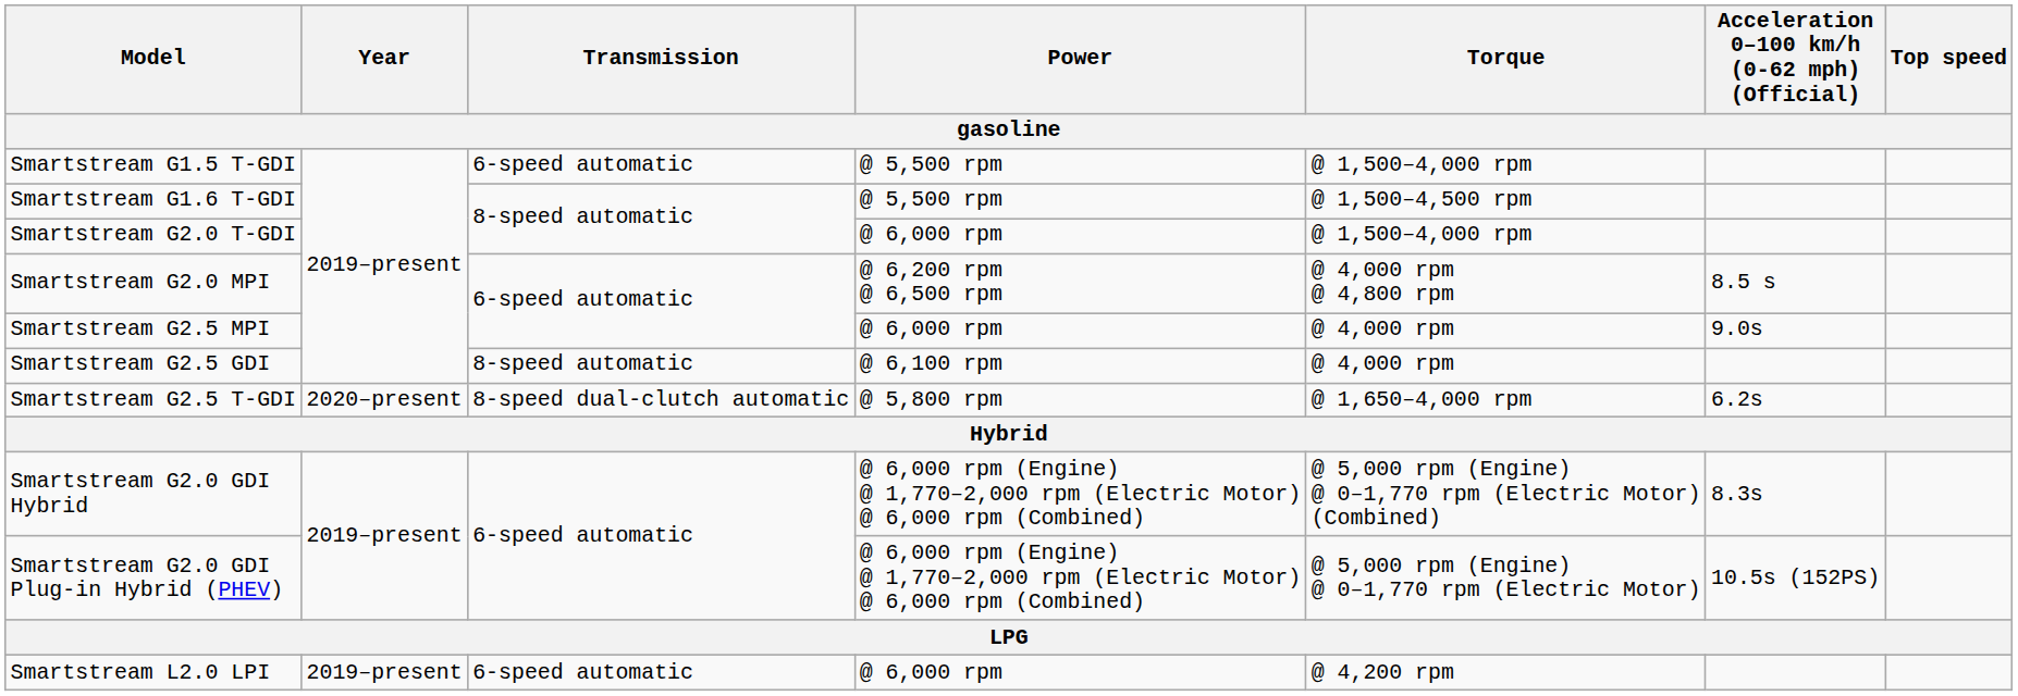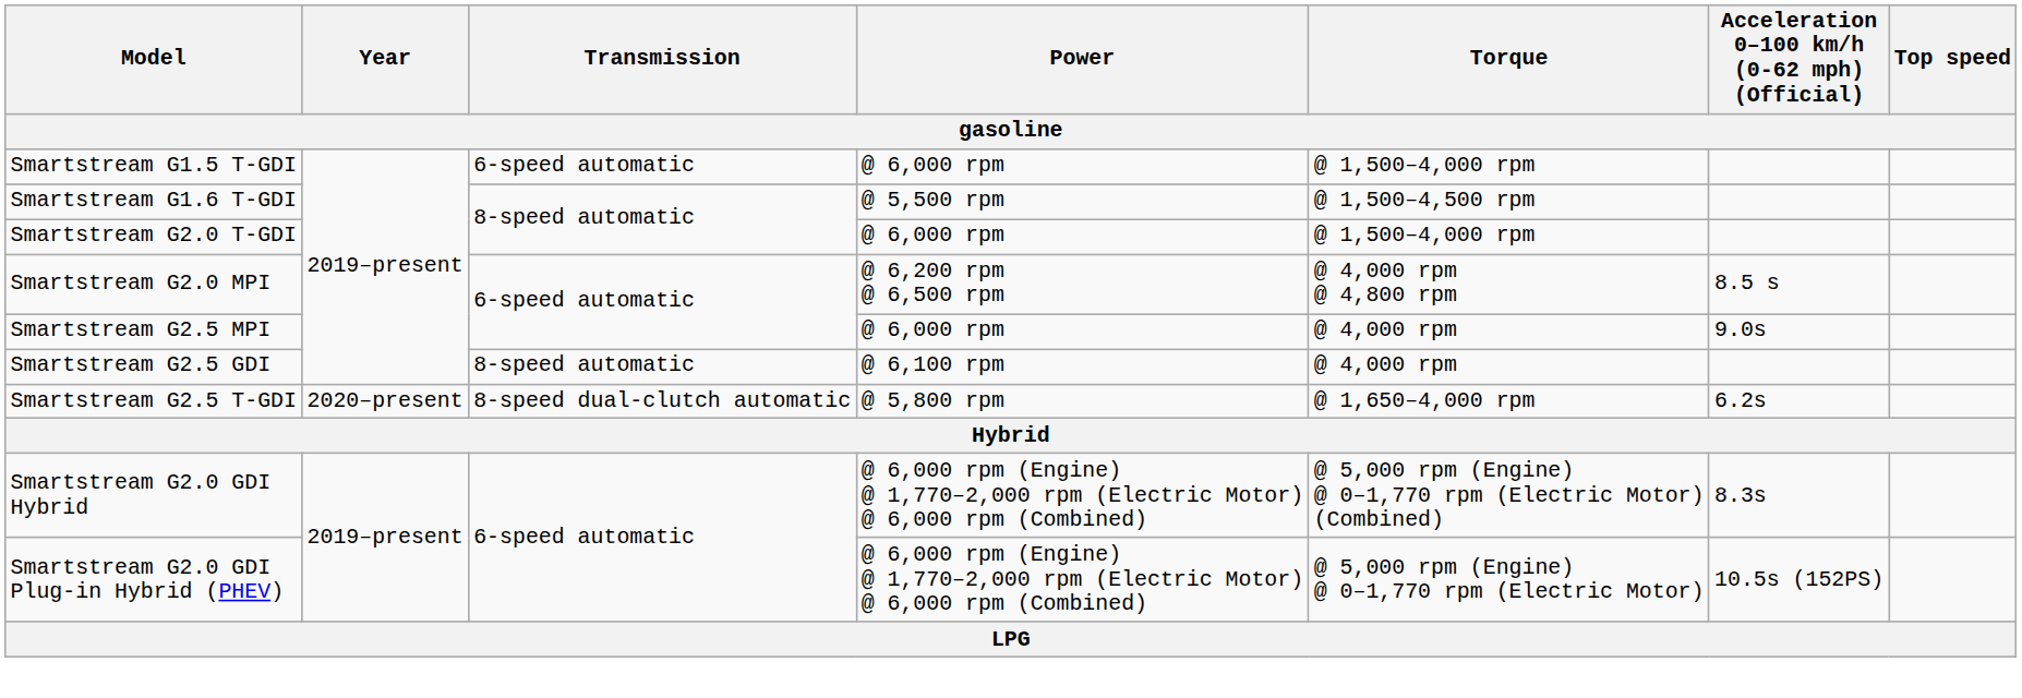Smartstream G1.5 T-GDI | Power: @ 5,500 rpm -> @ 6,000 rpm
- row: Smartstream L2.0 LPI | 2019–present | 6-speed automatic | @ 6,000 rpm | @ 4,200 rpm
